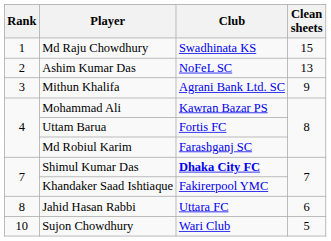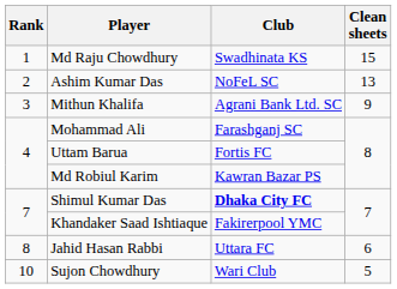Mohammad Ali | Club: Kawran Bazar PS -> Farashganj SC
Md Robiul Karim | Club: Farashganj SC -> Kawran Bazar PS
